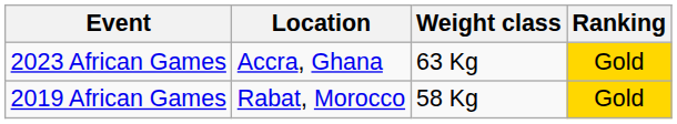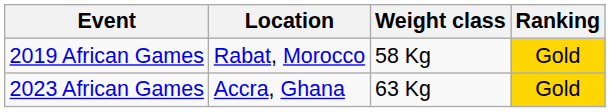rows swapped: 2019 African Games <-> 2023 African Games
